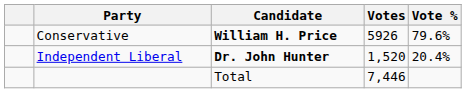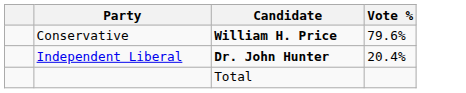- column: Votes | 5926 | 1,520 | 7,446
